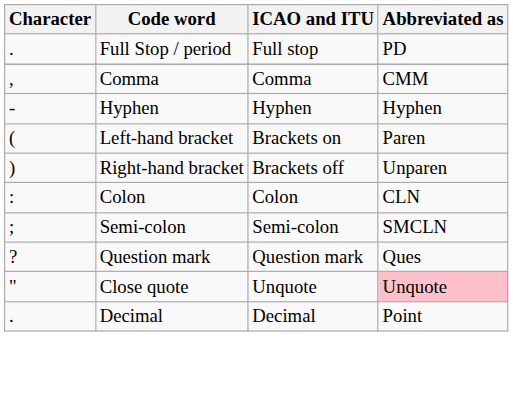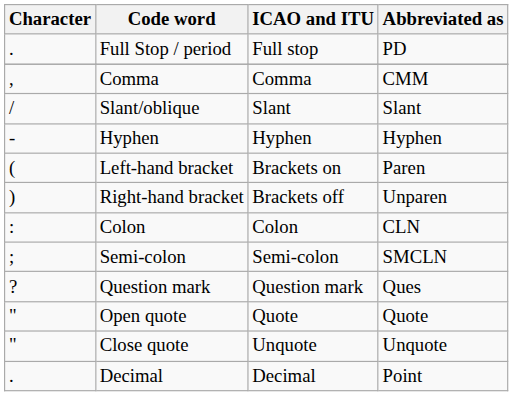+ row: / | Slant/oblique | Slant | Slant
+ row: " | Open quote | Quote | Quote
Close quote | Abbreviated as: pink background -> no background
